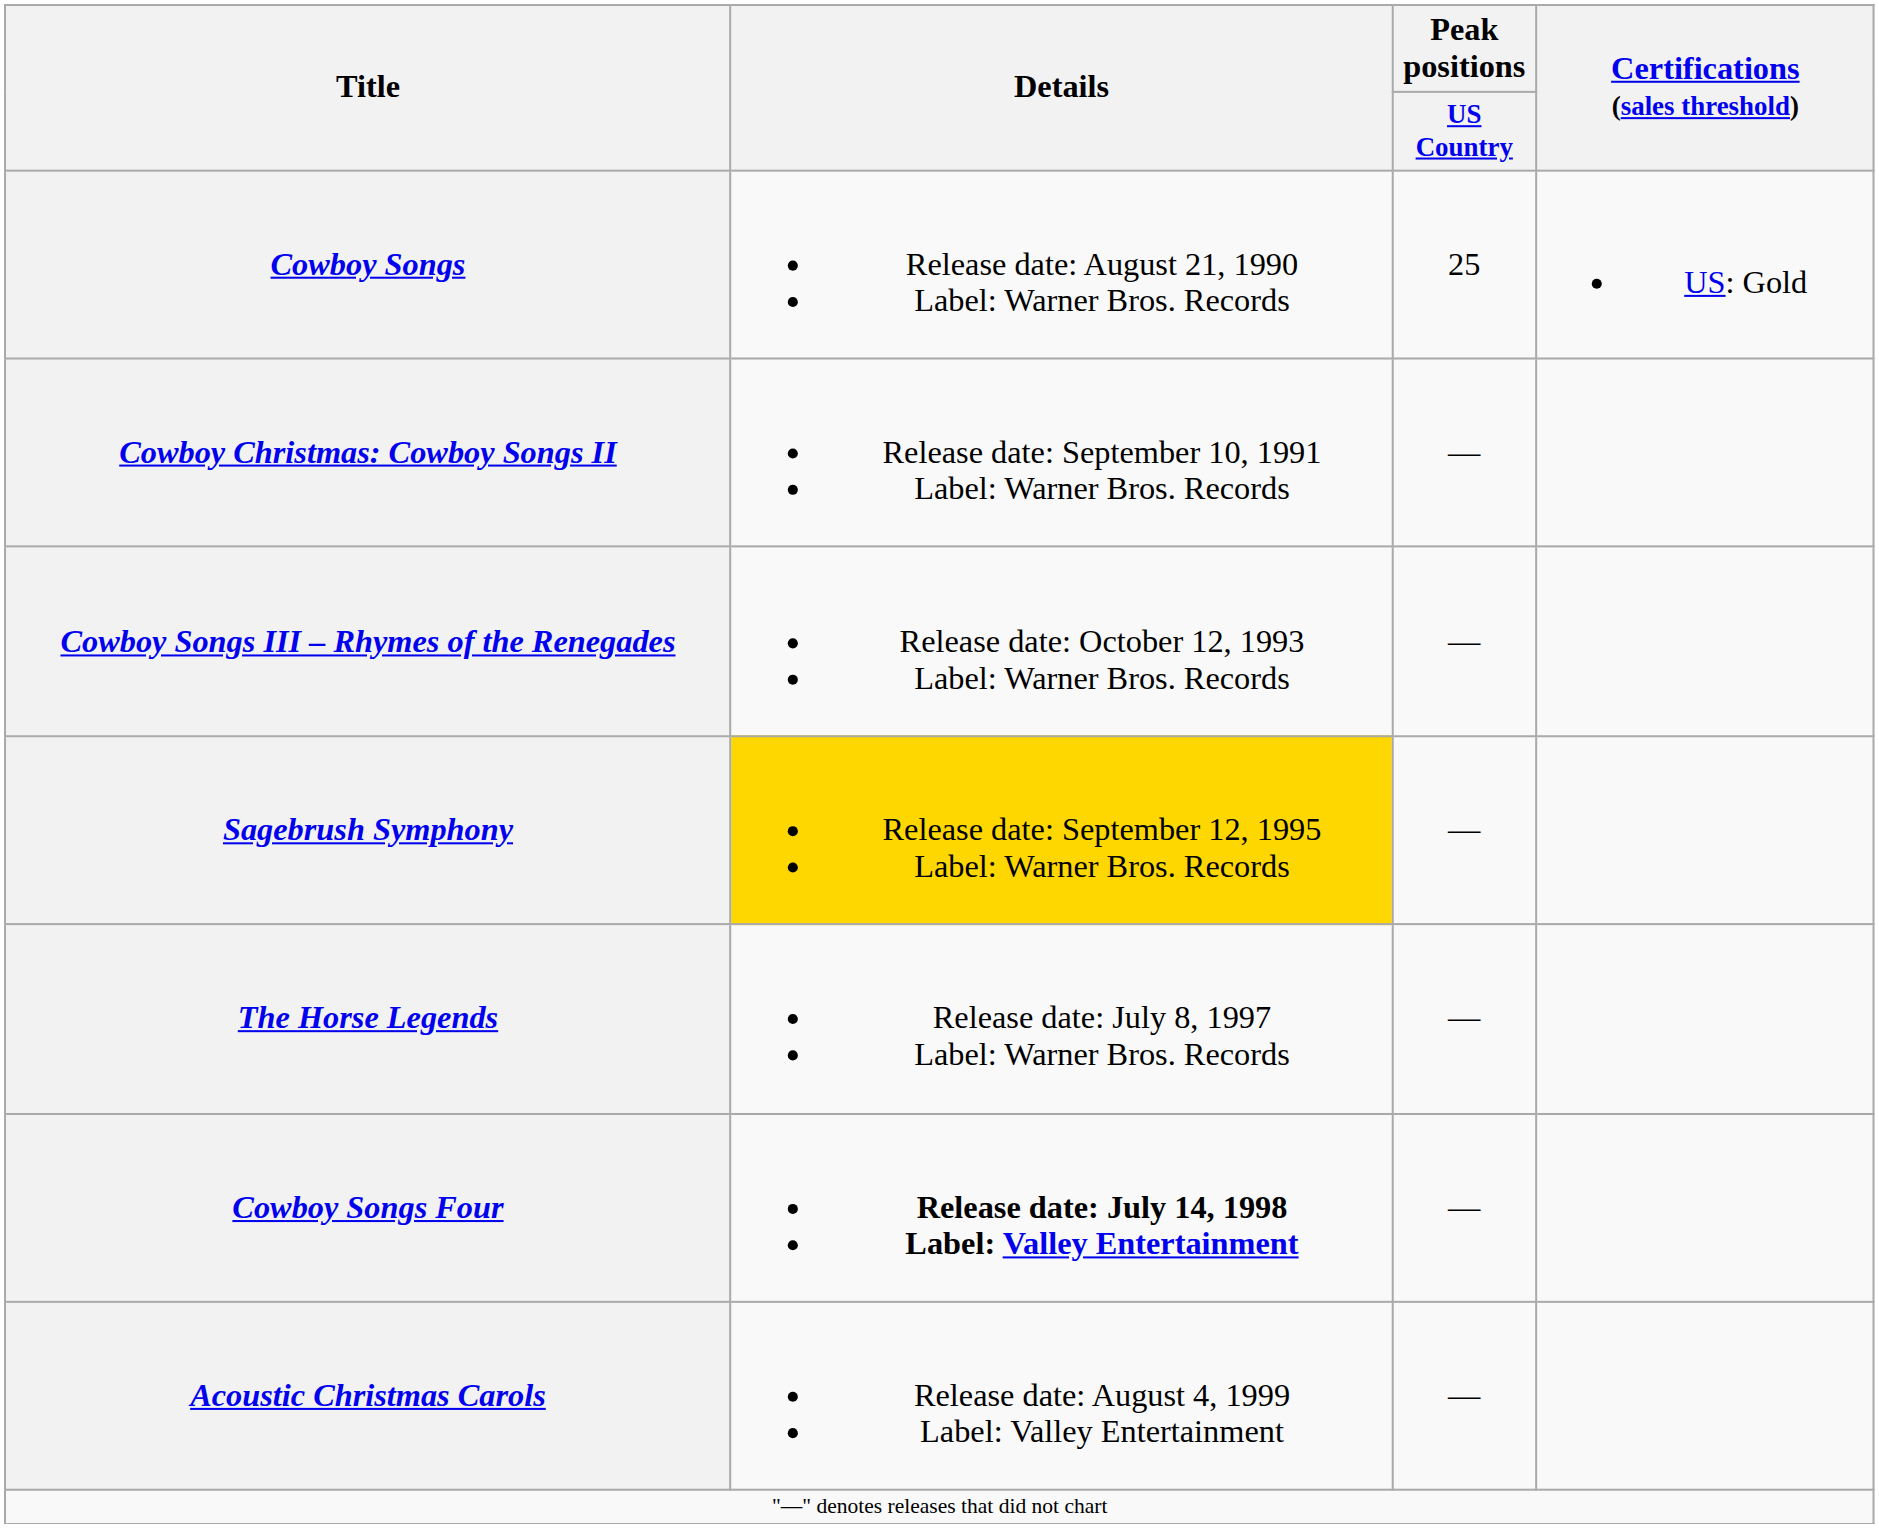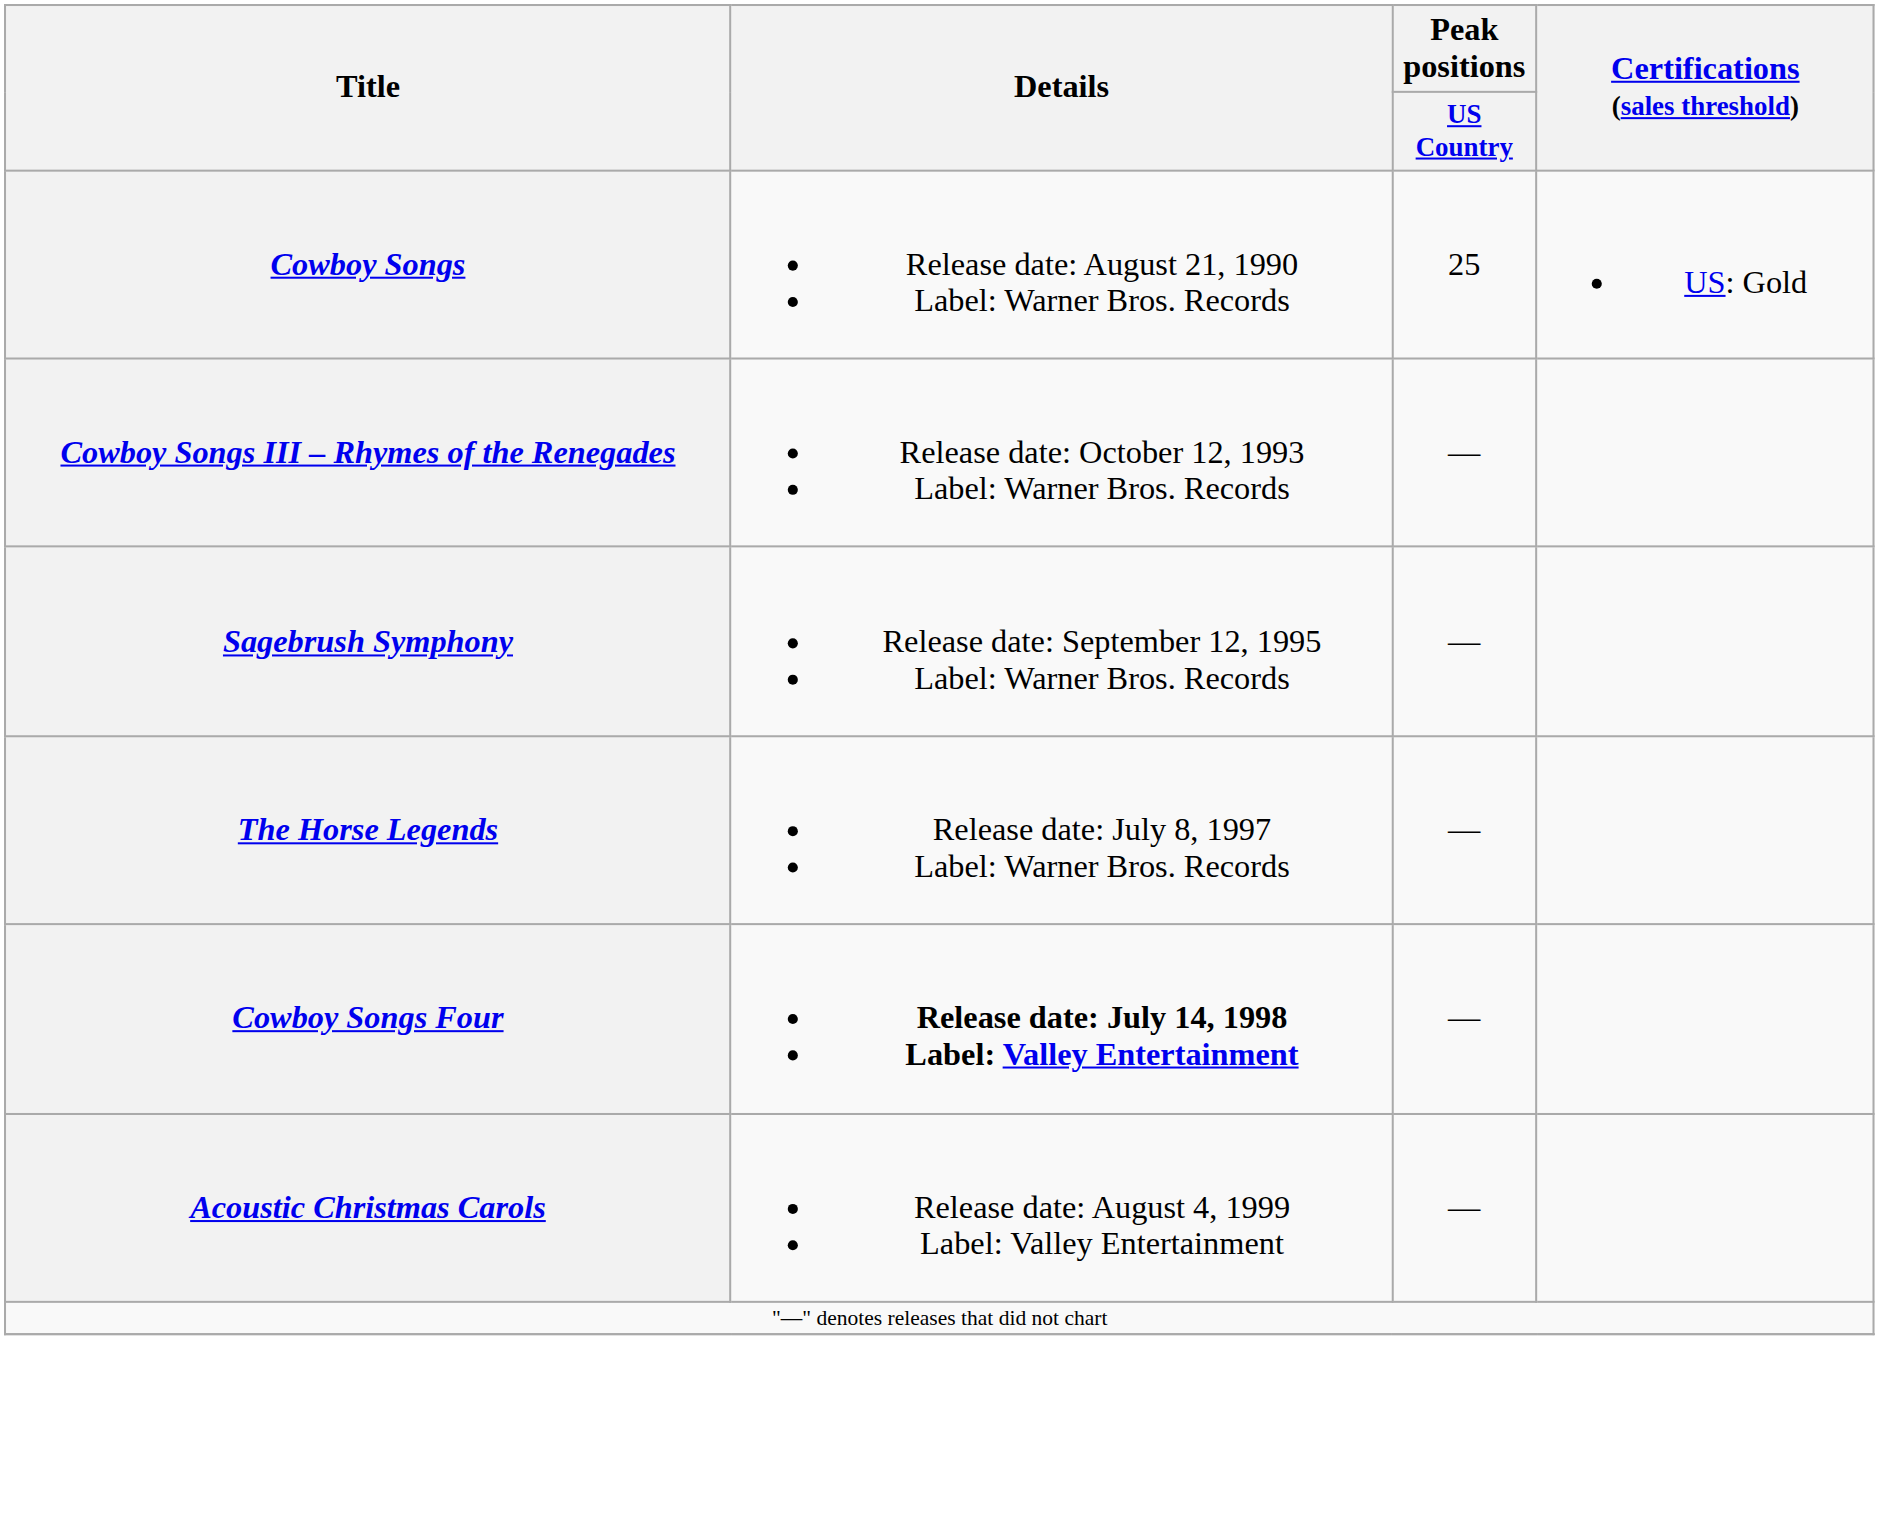- row: Cowboy Christmas: Cowboy Songs II | Release date: September 10, 1991 Label: Warner Bros. Records | —
Sagebrush Symphony | Details: gold background -> no background
